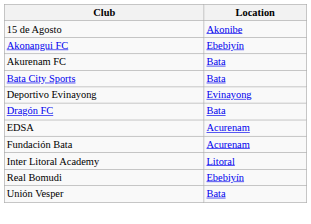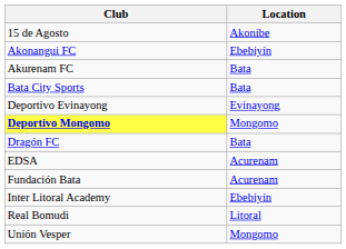+ row: Deportivo Mongomo | Mongomo
Inter Litoral Academy | Location: Litoral -> Ebebiyín
Real Bomudi | Location: Ebebiyín -> Litoral
Unión Vesper | Location: Bata -> Mongomo
